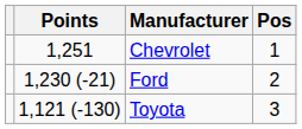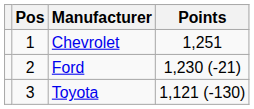columns swapped: Pos <-> Points
